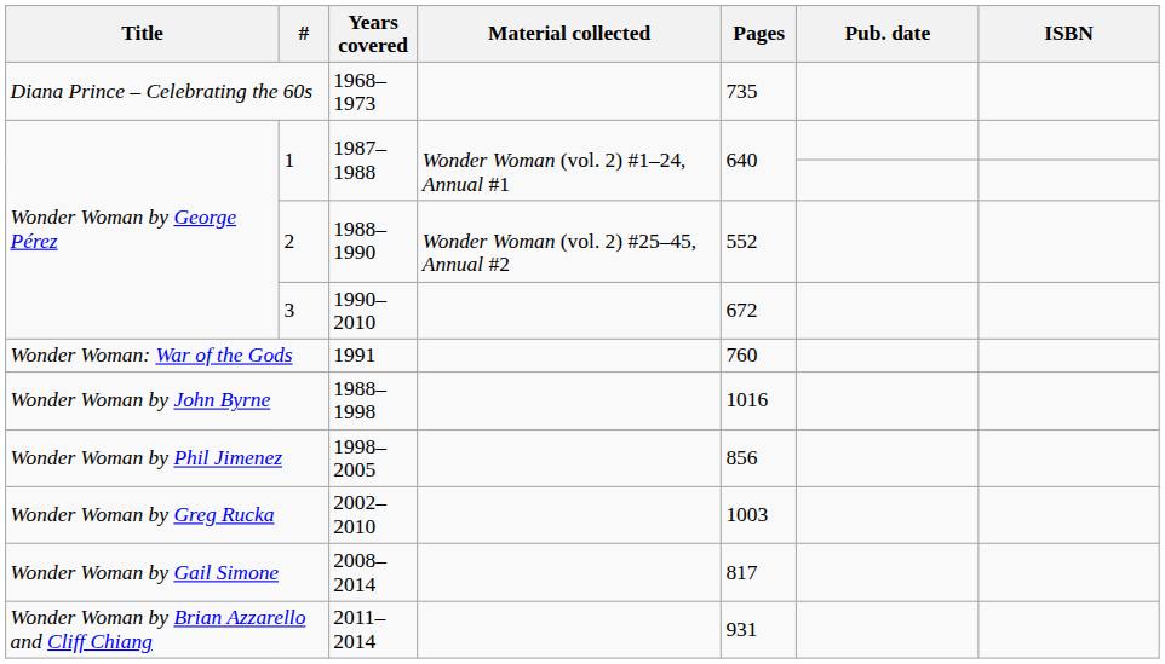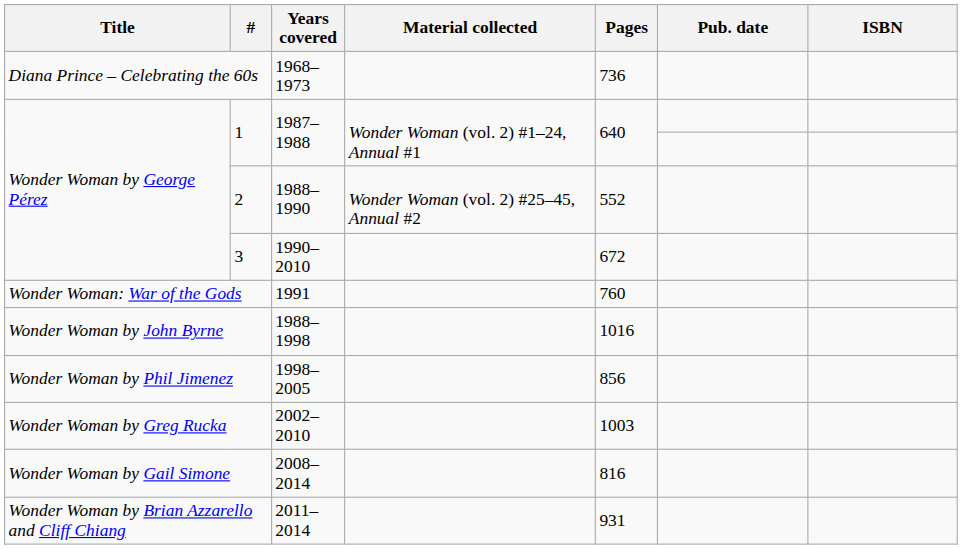Diana Prince – Celebrating the 60s | Pages: 735 -> 736
Wonder Woman by Gail Simone | Pages: 817 -> 816
